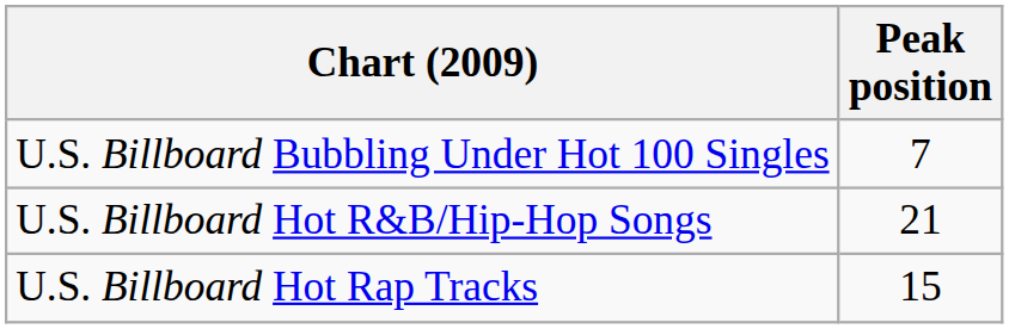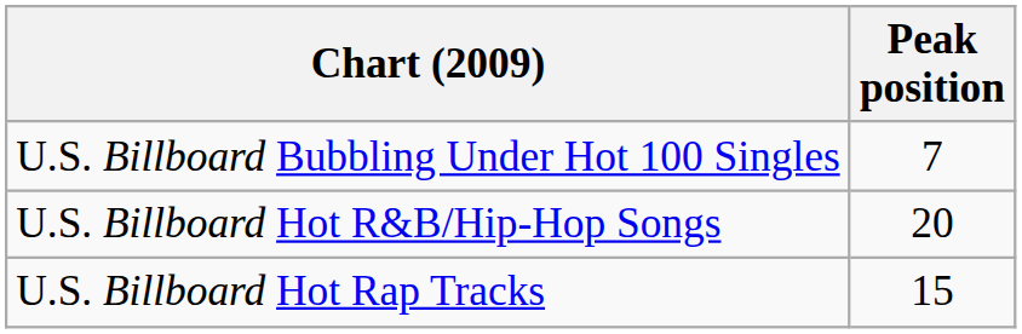U.S. Billboard Hot R&B/Hip-Hop Songs | Peak position: 21 -> 20
